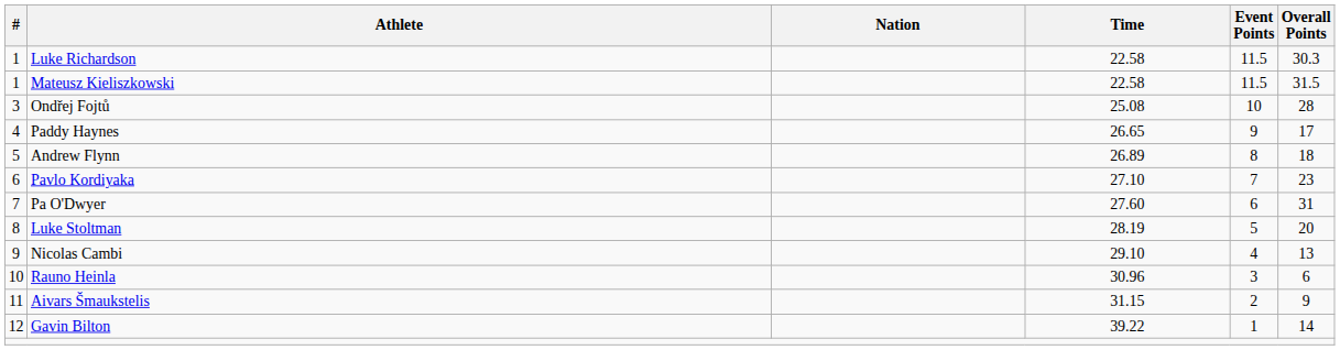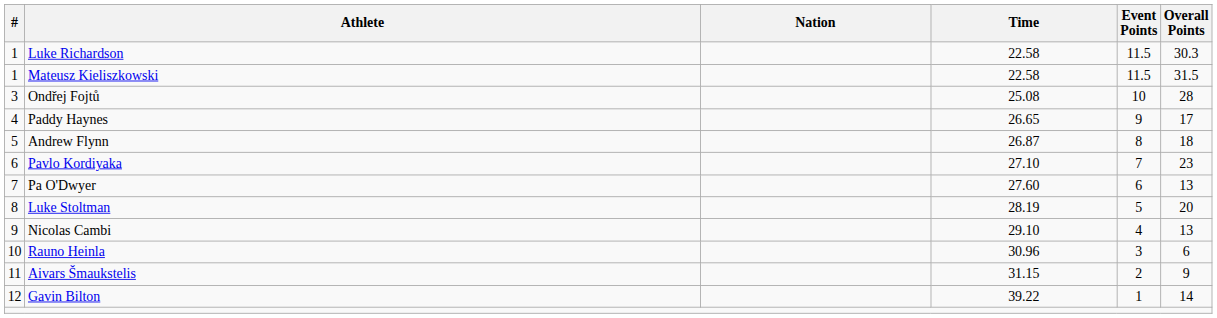Andrew Flynn | Time: 26.89 -> 26.87
Pa O'Dwyer | Overall Points: 31 -> 13
